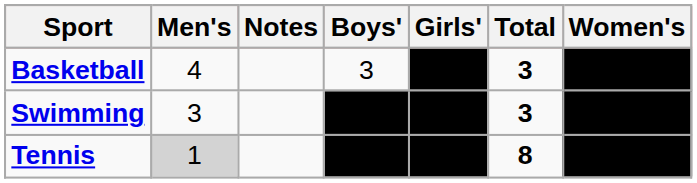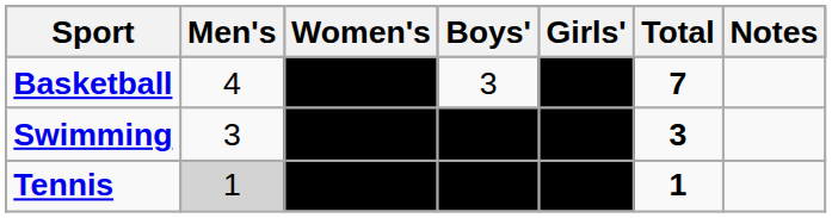columns swapped: Women's <-> Notes
Basketball | Total: 3 -> 7
Tennis | Total: 8 -> 1
